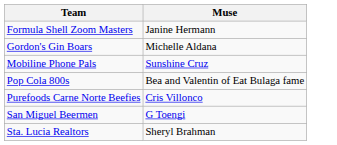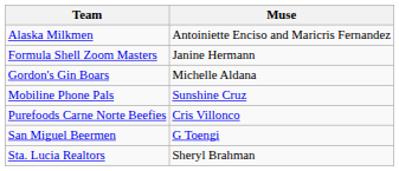+ row: Alaska Milkmen | Antoiniette Enciso and Maricris Fernandez
- row: Pop Cola 800s | Bea and Valentin of Eat Bulaga fame
